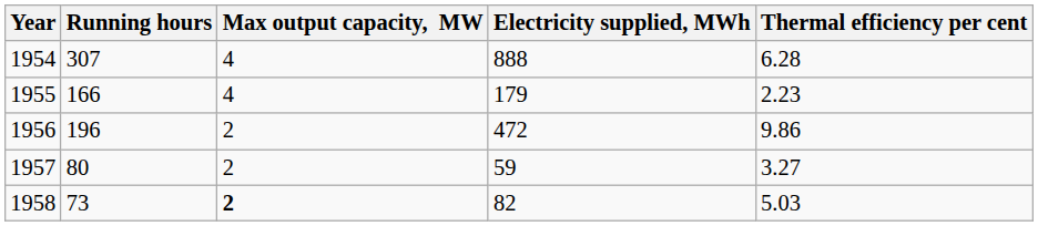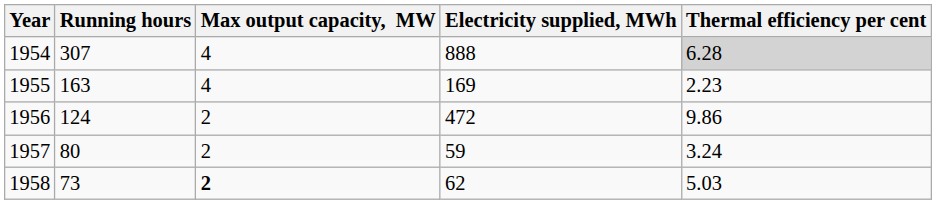1954 | Thermal efficiency per cent: no background -> lightgrey background
1955 | Running hours: 166 -> 163
1955 | Electricity supplied, MWh: 179 -> 169
1956 | Running hours: 196 -> 124
1957 | Thermal efficiency per cent: 3.27 -> 3.24
1958 | Electricity supplied, MWh: 82 -> 62
